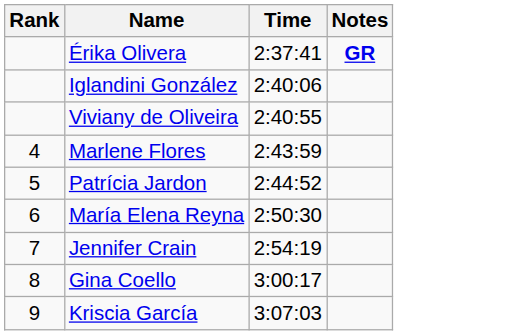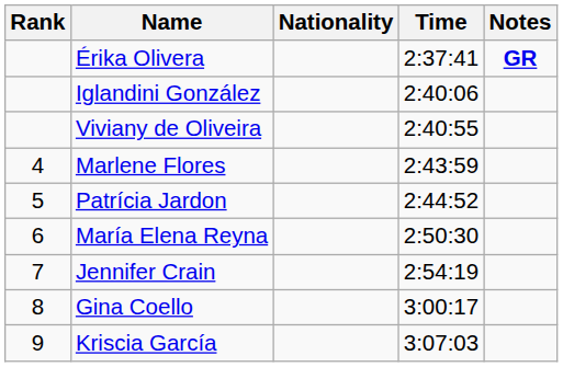+ column: Nationality
